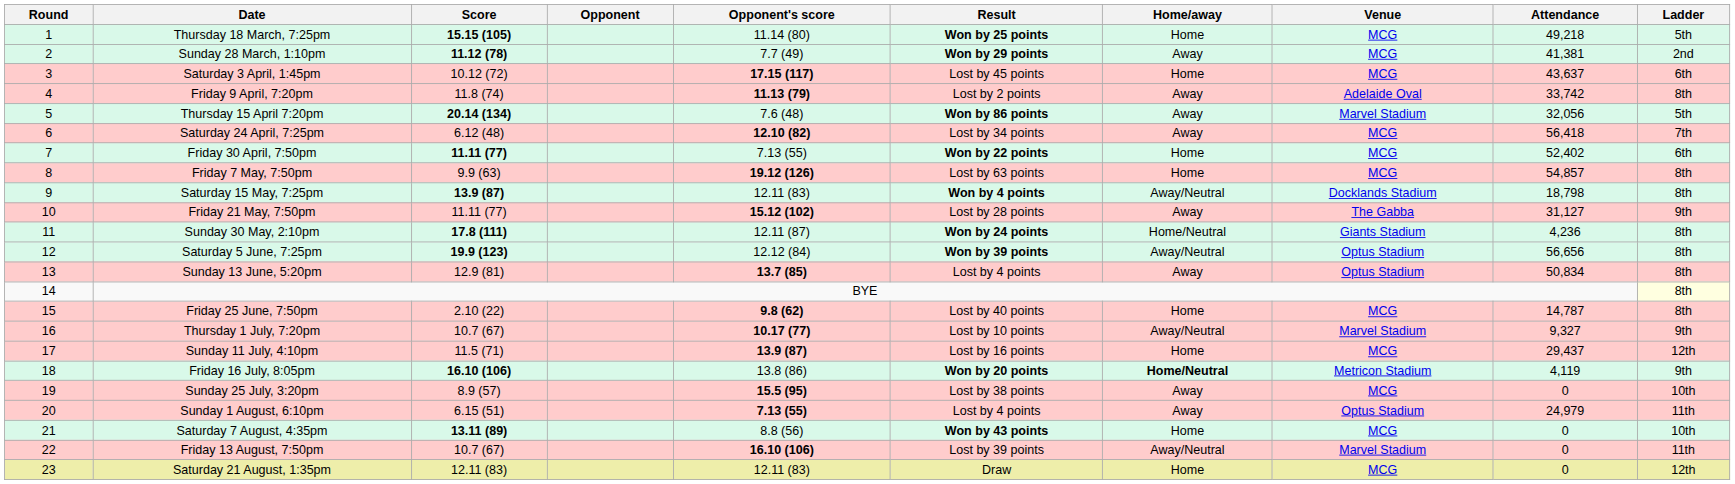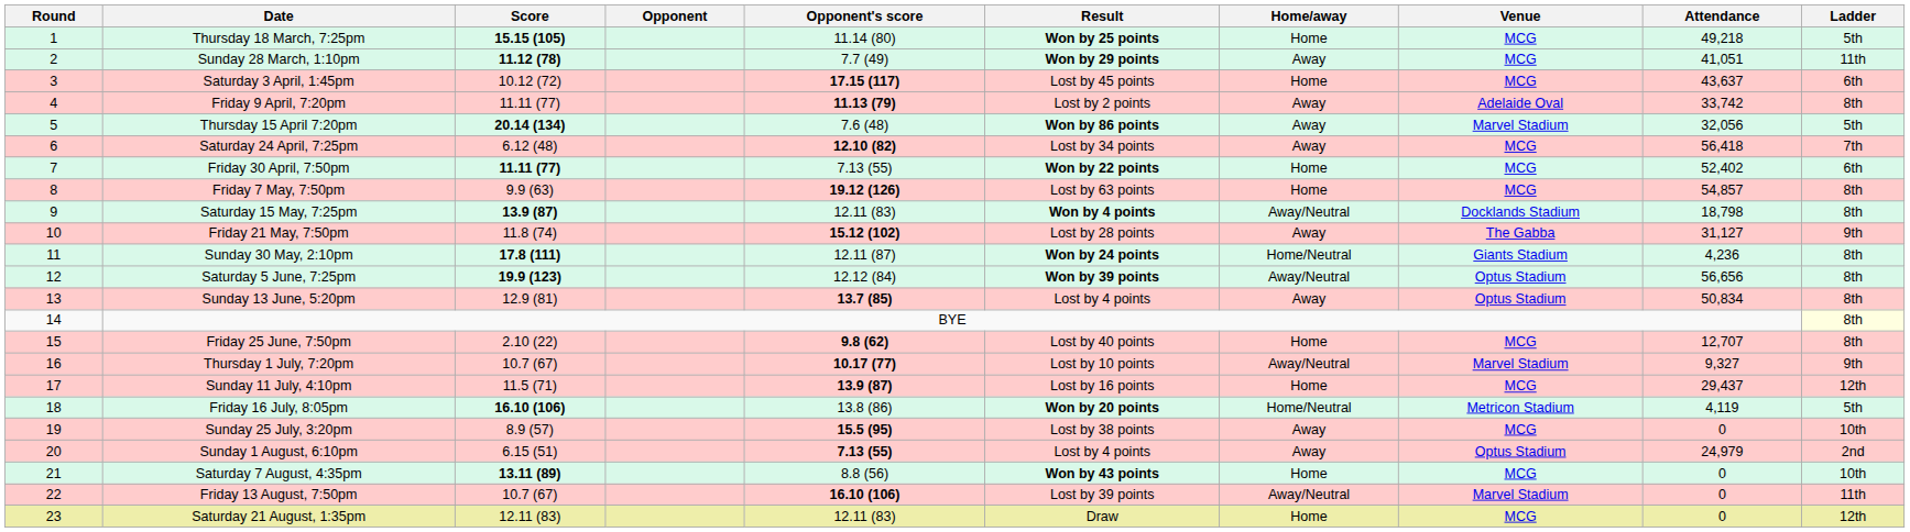Sunday 28 March, 1:10pm | Attendance: 41,381 -> 41,051
Sunday 28 March, 1:10pm | Ladder: 2nd -> 11th
Friday 9 April, 7:20pm | Score: 11.8 (74) -> 11.11 (77)
Friday 21 May, 7:50pm | Score: 11.11 (77) -> 11.8 (74)
Friday 25 June, 7:50pm | Attendance: 14,787 -> 12,707
Friday 16 July, 8:05pm | Home/away: bold -> normal
Friday 16 July, 8:05pm | Ladder: 9th -> 5th
Sunday 1 August, 6:10pm | Ladder: 11th -> 2nd
